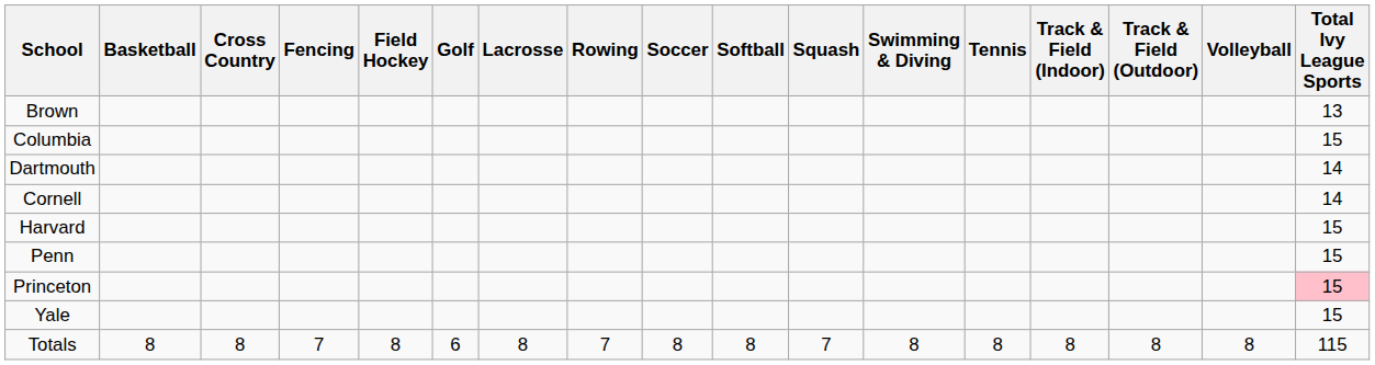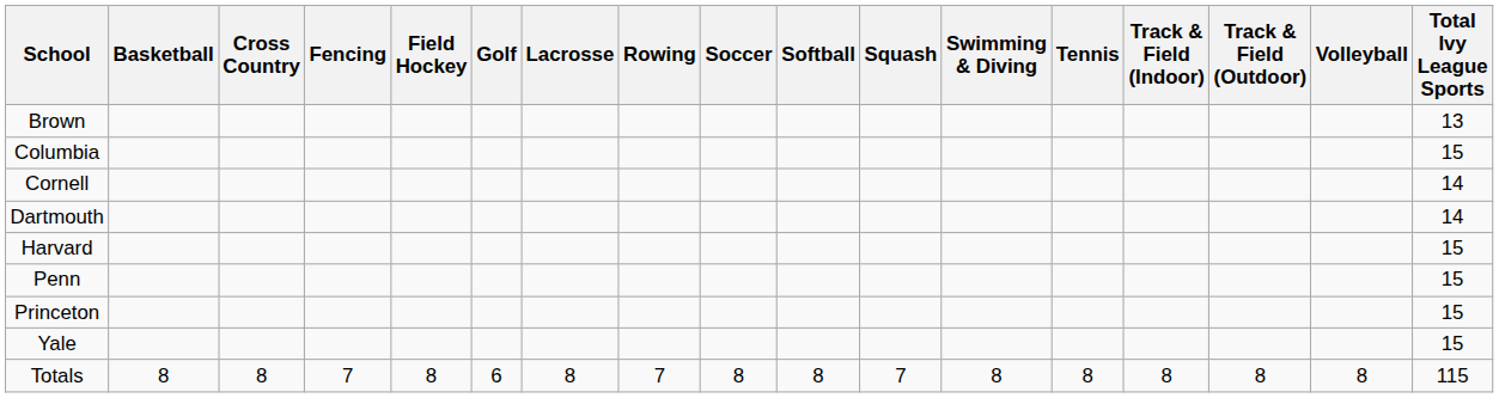rows swapped: Cornell <-> Dartmouth
Princeton | Total Ivy League Sports: pink background -> no background
